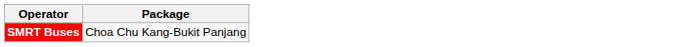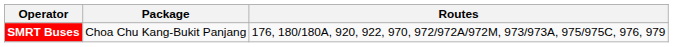+ column: Routes | 176, 180/180A, 920, 922, 970, 972/972A/972M, 973/973A, 975/975C, 976, 979
